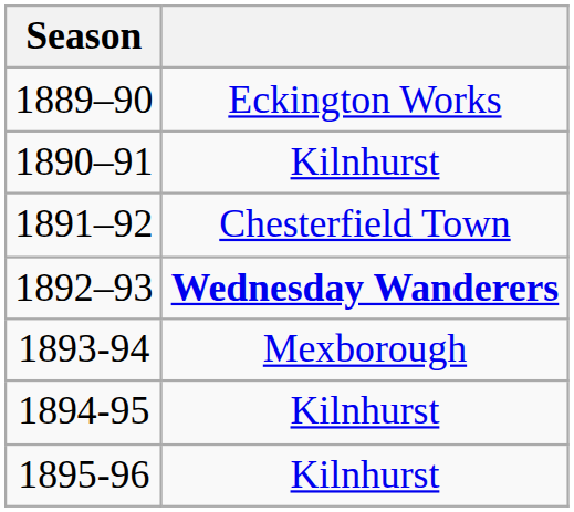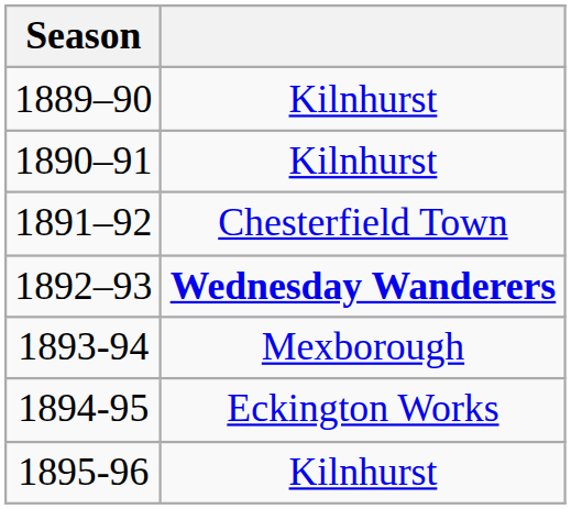1889–90 | column 2: Eckington Works -> Kilnhurst
1894-95 | column 2: Kilnhurst -> Eckington Works
